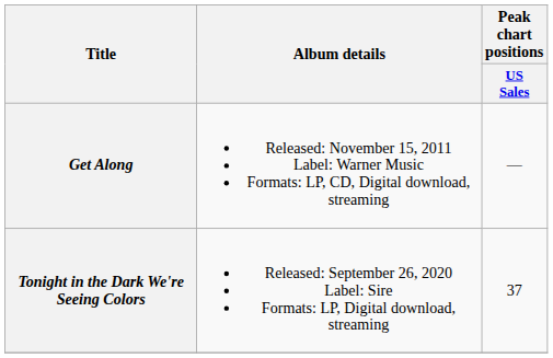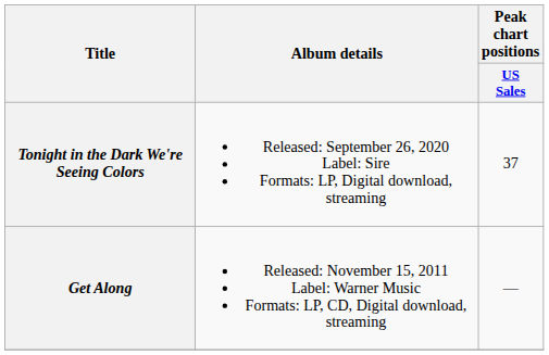rows swapped: Get Along <-> Tonight in the Dark We're Seeing Colors
